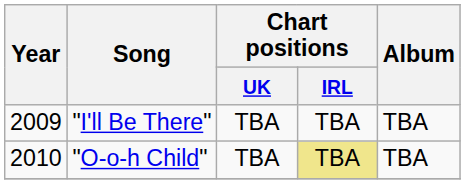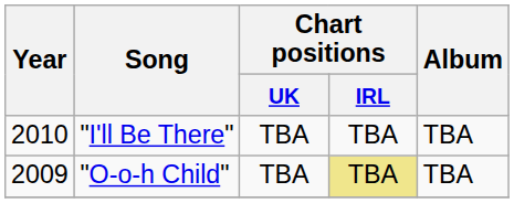"I'll Be There" | Year: 2009 -> 2010
"O-o-h Child" | Year: 2010 -> 2009
